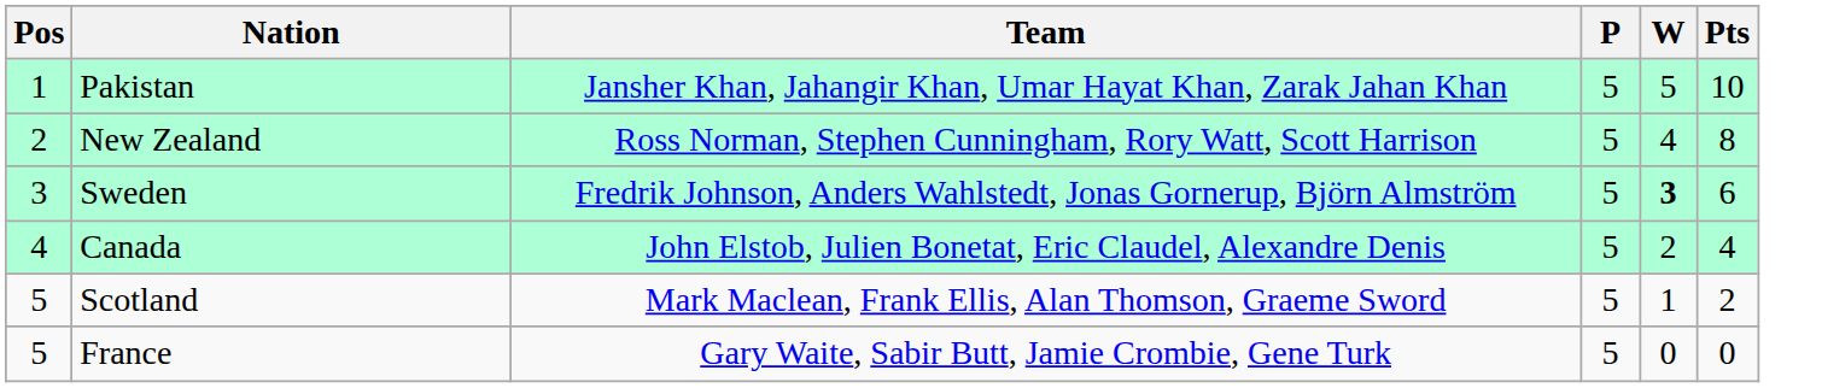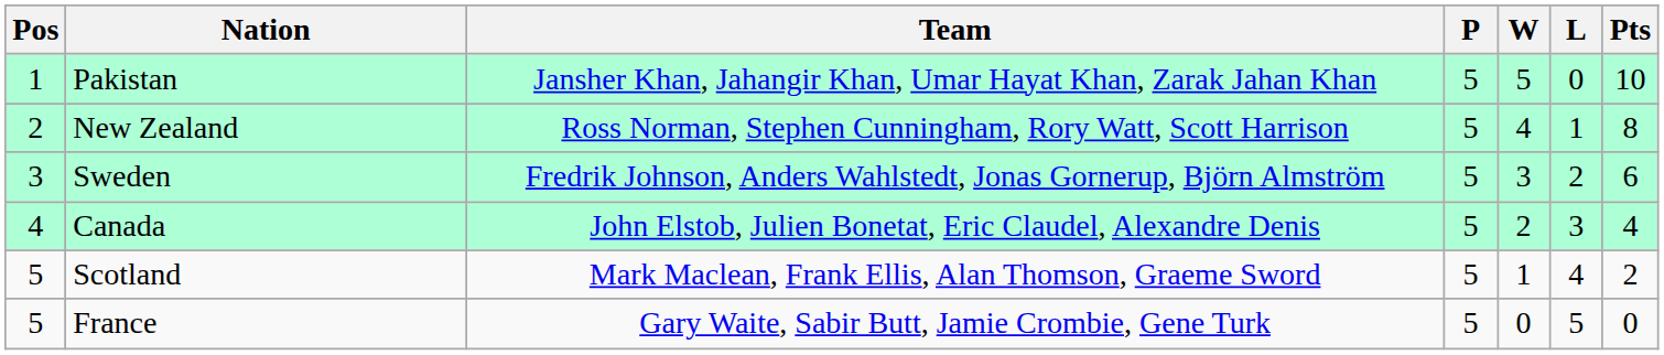+ column: L | 0 | 1 | 2 | 3 | 4 | 5
Sweden | W: bold -> normal
